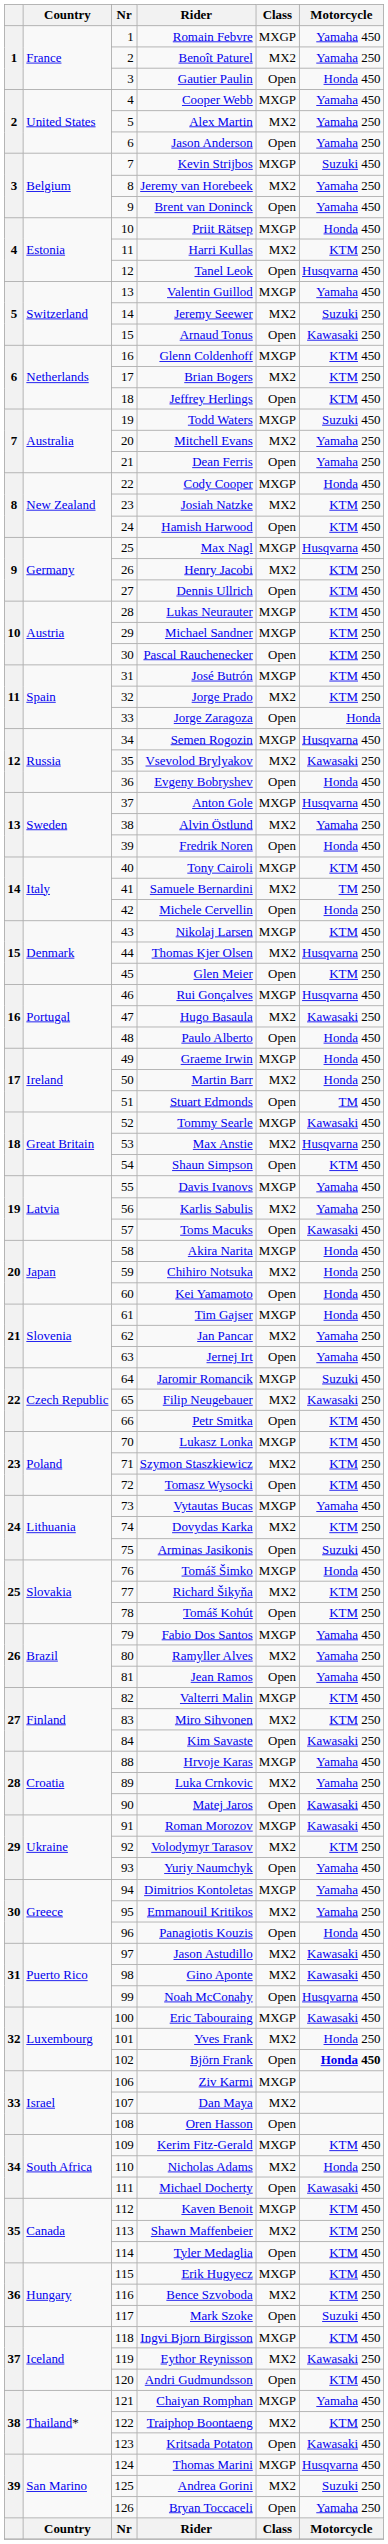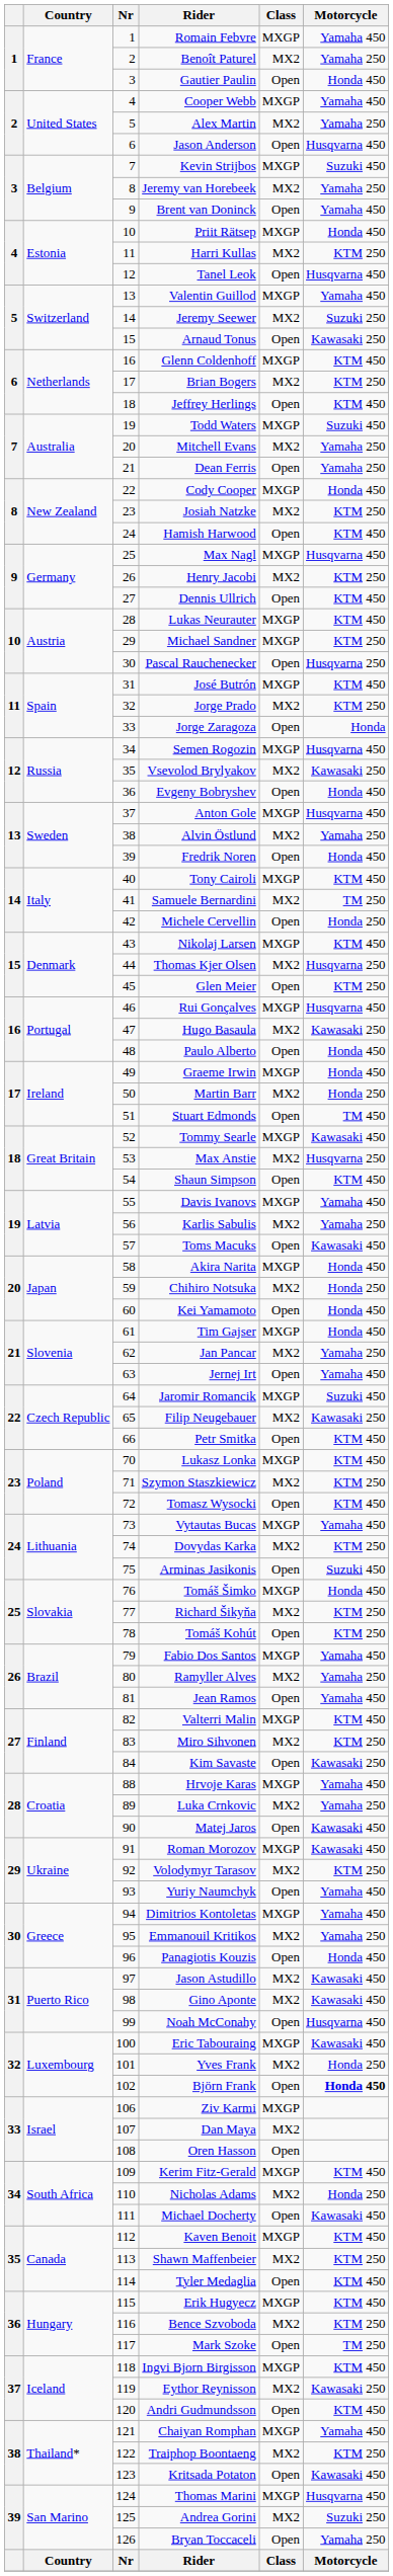Jason Anderson | Motorcycle: Yamaha 250 -> Husqvarna 450
Pascal Rauchenecker | Motorcycle: KTM 250 -> Husqvarna 250
Mark Szoke | Motorcycle: Suzuki 450 -> TM 250
